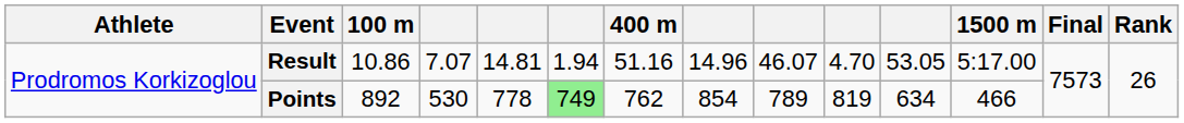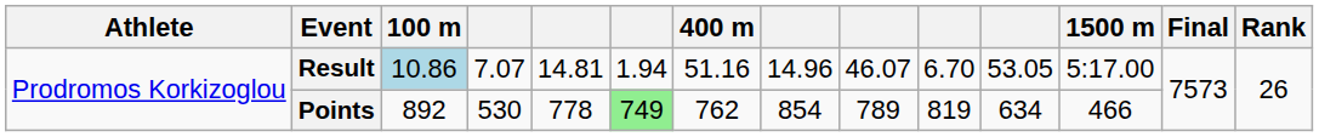Result | 100 m: no background -> lightblue background
Result | column 10: 4.70 -> 6.70
